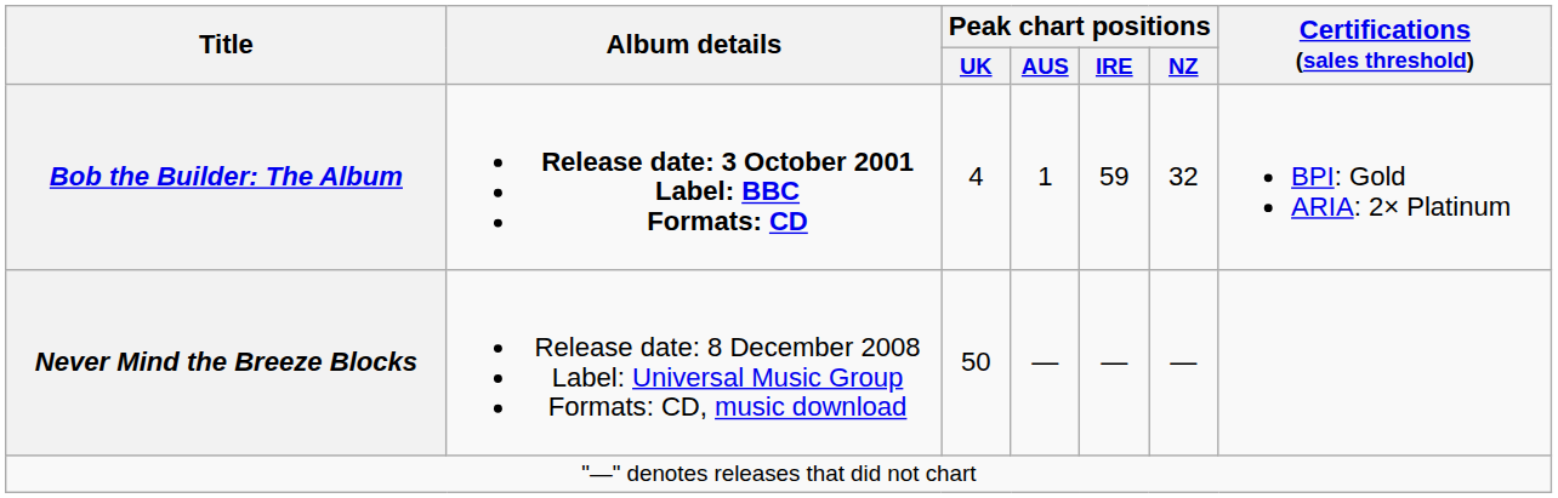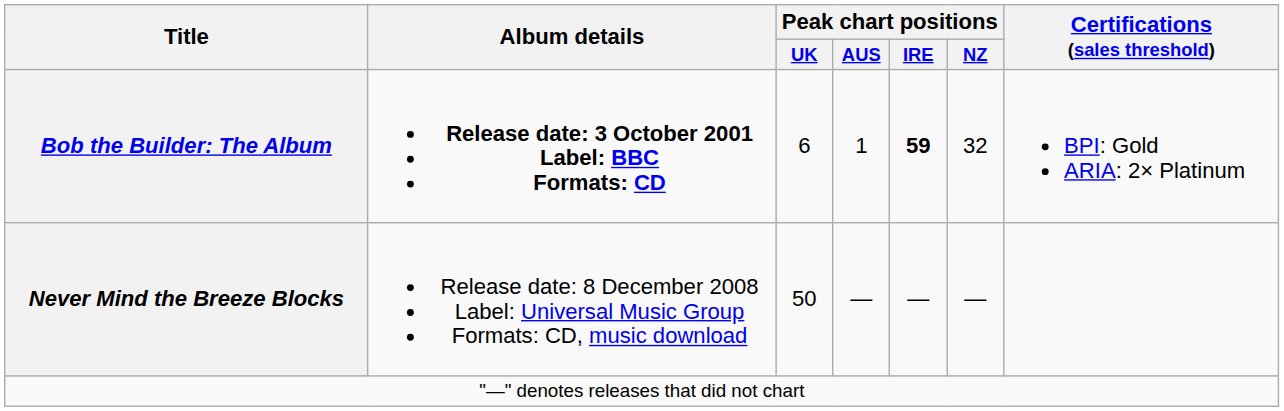Bob the Builder: The Album | Peak chart positions / UK: 4 -> 6
Bob the Builder: The Album | Peak chart positions / IRE: normal -> bold
